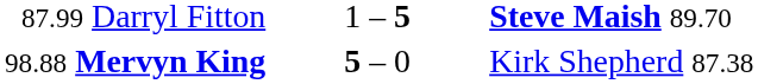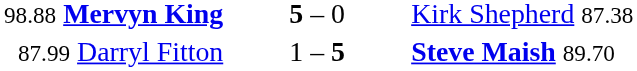rows swapped: 98.88 Mervyn King <-> 87.99 Darryl Fitton
